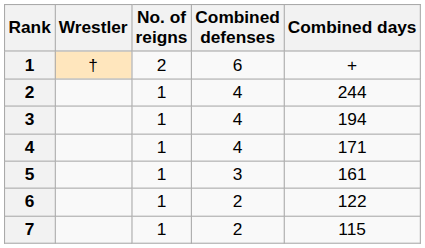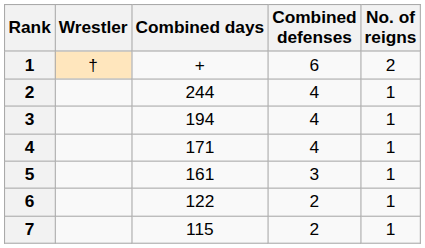columns swapped: No. of reigns <-> Combined days
